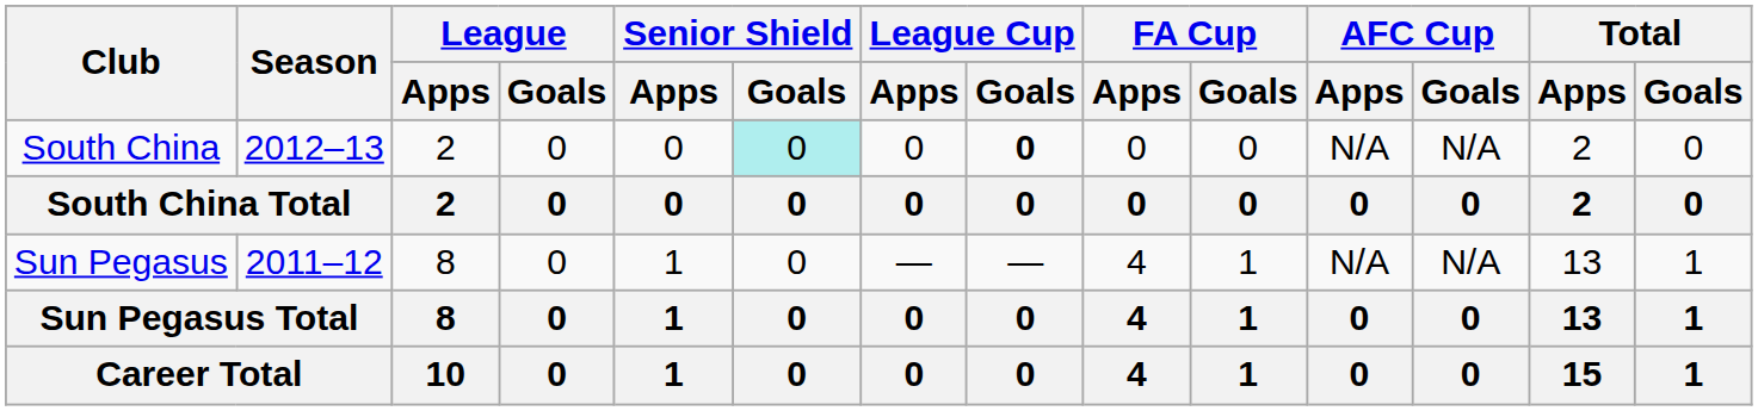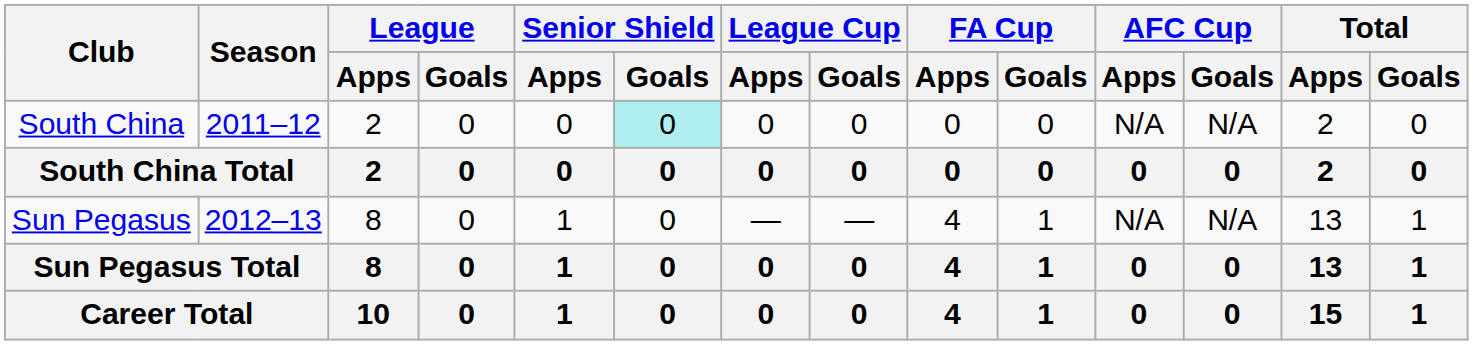South China | Season: 2012–13 -> 2011–12
South China | League Cup / Goals: bold -> normal
Sun Pegasus | Season: 2011–12 -> 2012–13
